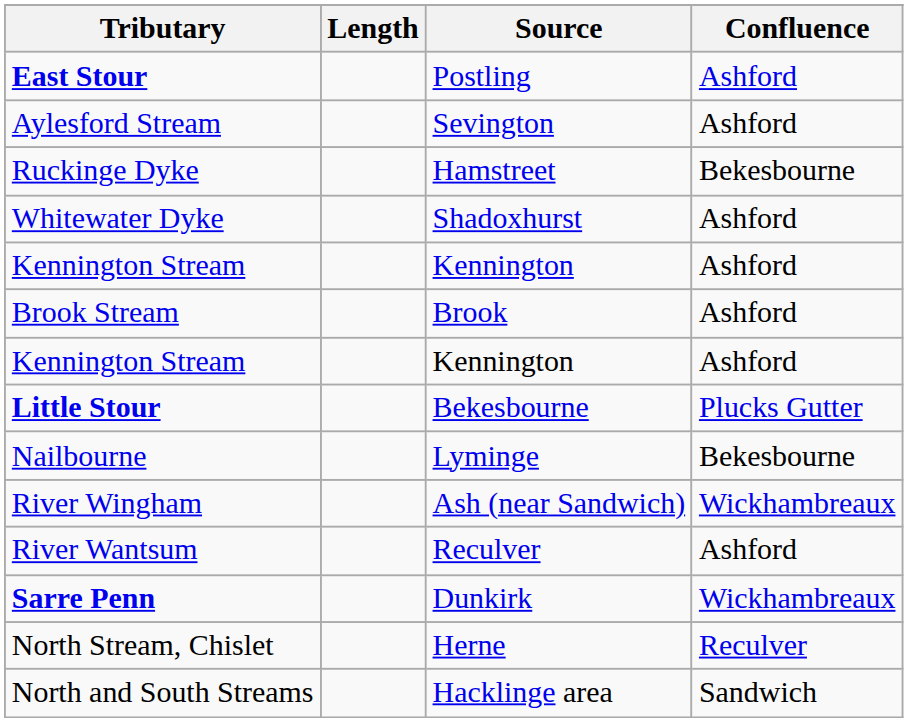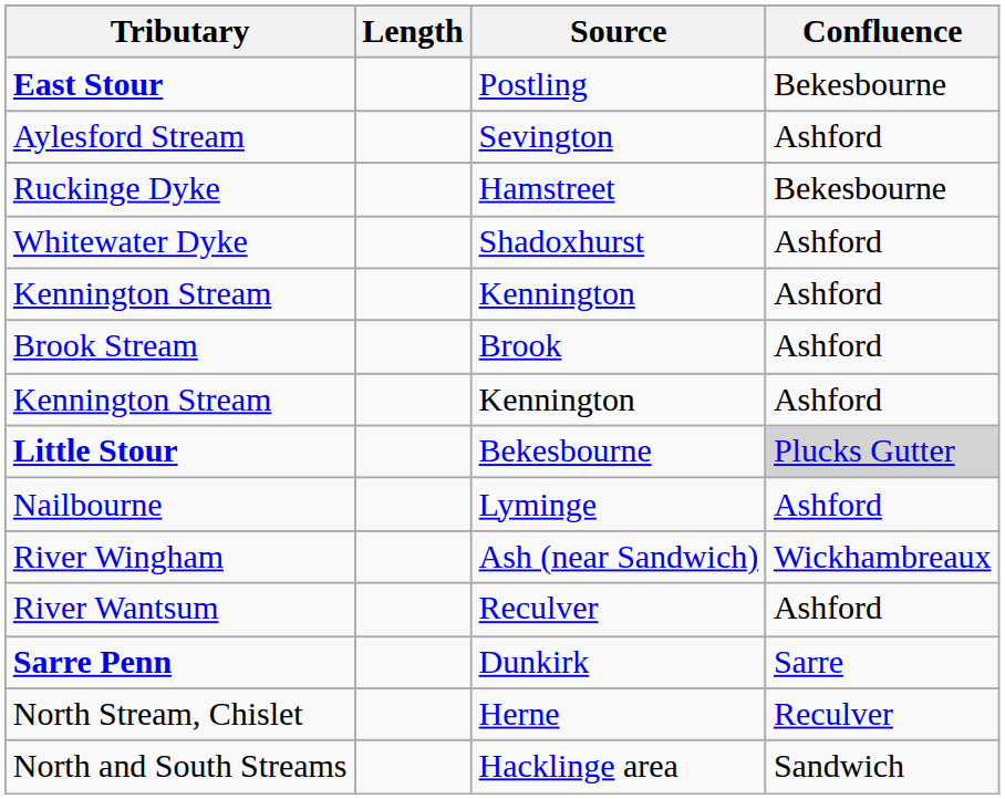East Stour | Confluence: Ashford -> Bekesbourne
Little Stour | Confluence: no background -> lightgrey background
Nailbourne | Confluence: Bekesbourne -> Ashford
Sarre Penn | Confluence: Wickhambreaux -> Sarre
